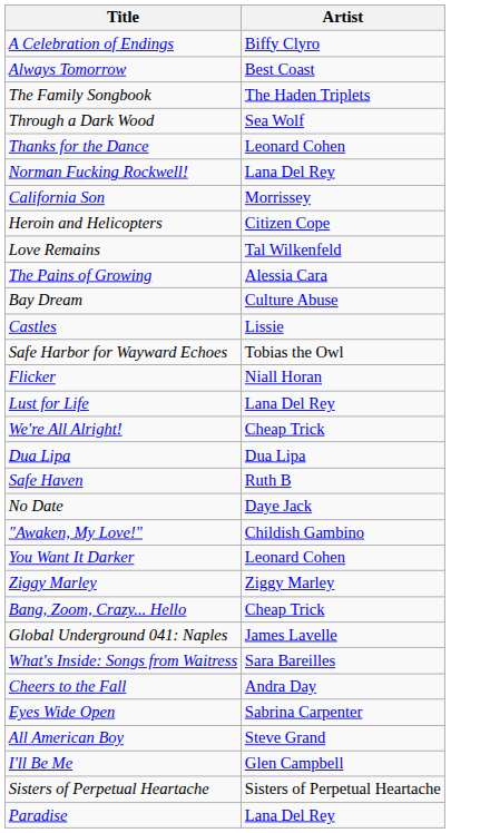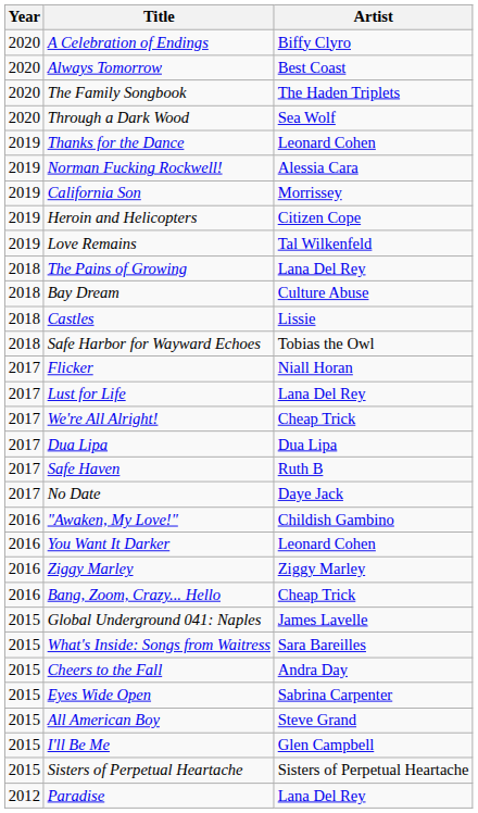+ column: Year | 2020 | 2020 | 2020 | 2020 | 2019 | 2019 | 2019 | 2019 | 2019 | 2018 | 2018 | 2018 | 2018 | 2017 | 2017 | 2017 | 2017 | 2017 | 2017 | 2016 | 2016 | 2016 | 2016 | 2015 | 2015 | 2015 | 2015 | 2015 | 2015 | 2015 | 2012
Norman Fucking Rockwell! | Artist: Lana Del Rey -> Alessia Cara
The Pains of Growing | Artist: Alessia Cara -> Lana Del Rey
